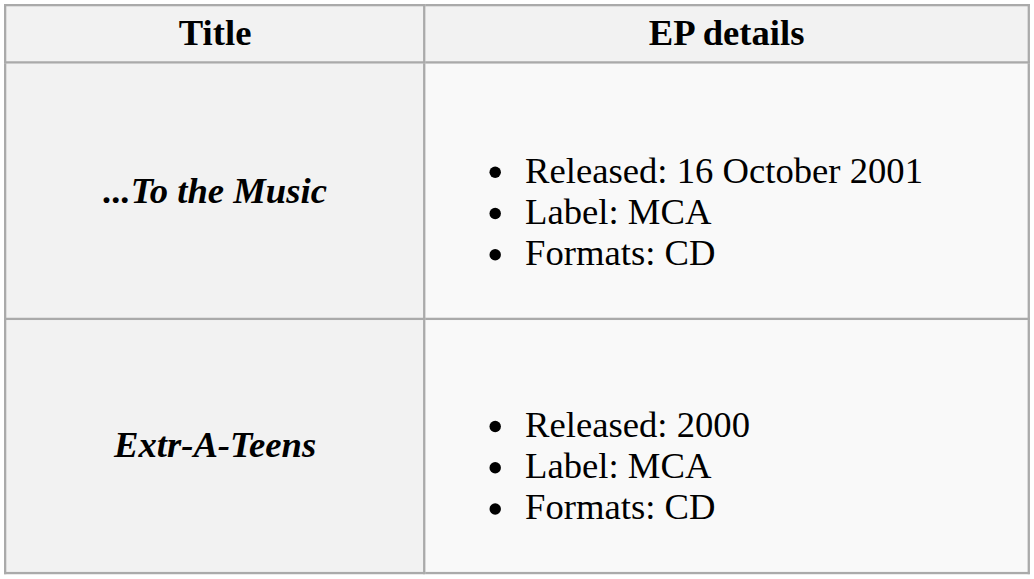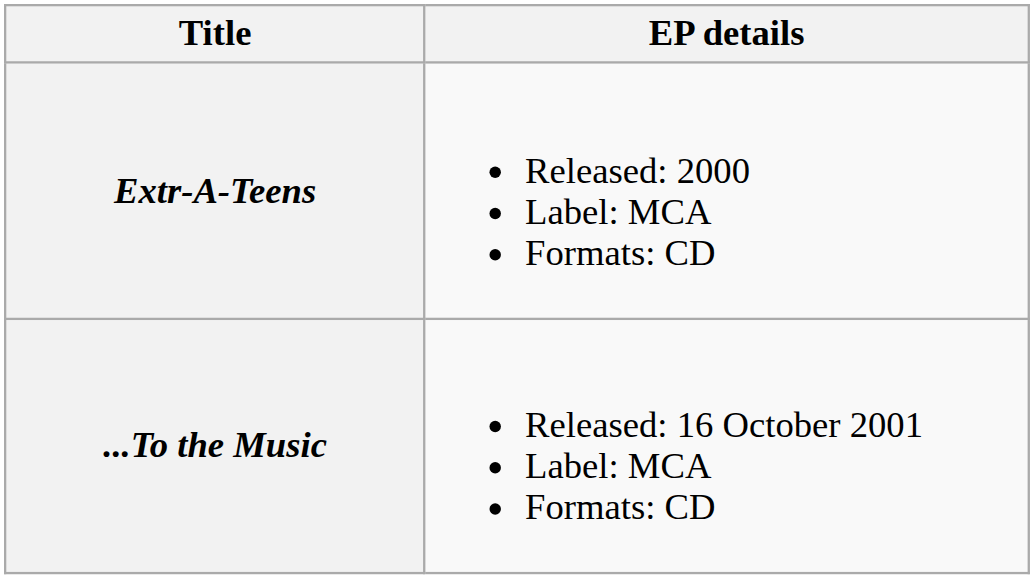rows swapped: Extr-A-Teens <-> ...To the Music
